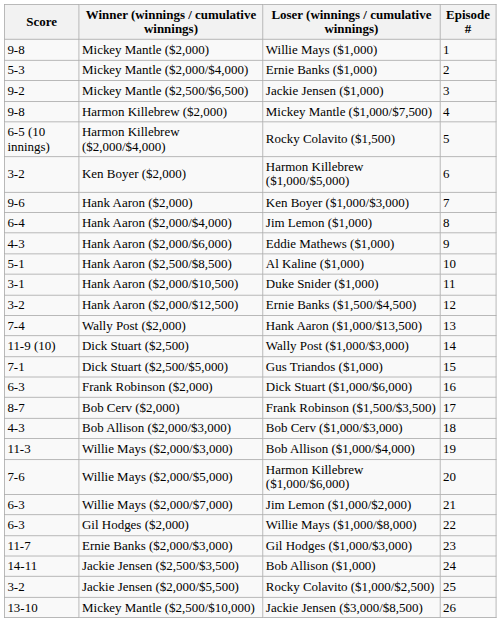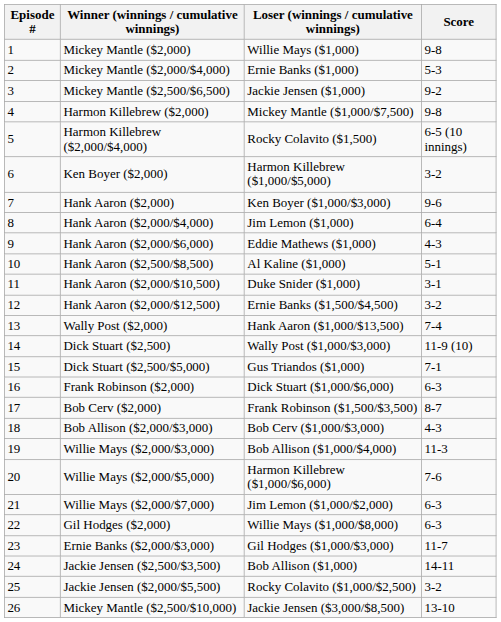columns swapped: Episode # <-> Score
